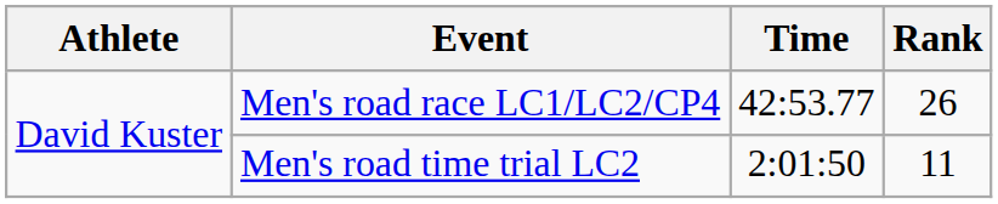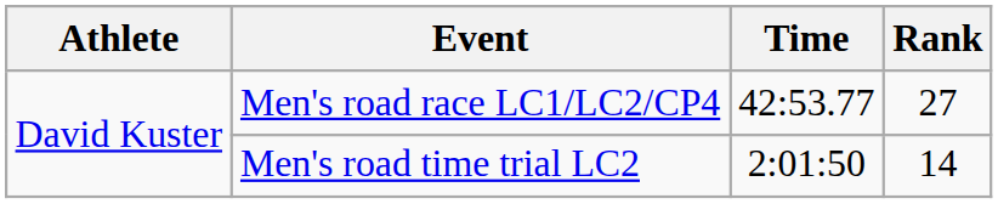Men's road race LC1/LC2/CP4 | Rank: 26 -> 27
Men's road time trial LC2 | Rank: 11 -> 14
